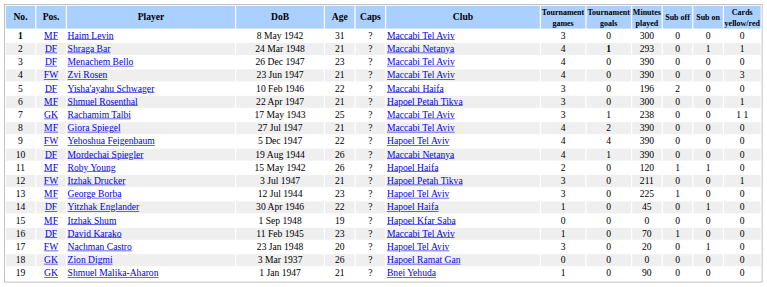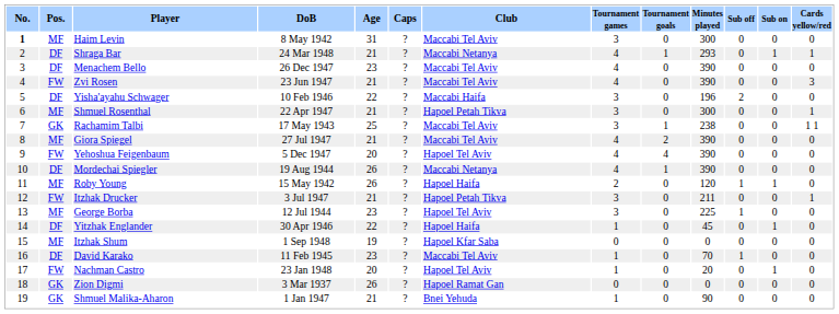Shraga Bar | Tournament goals: bold -> normal
Yehoshua Feigenbaum | Age: 22 -> 20
Nachman Castro | Tournament games: 3 -> 1
